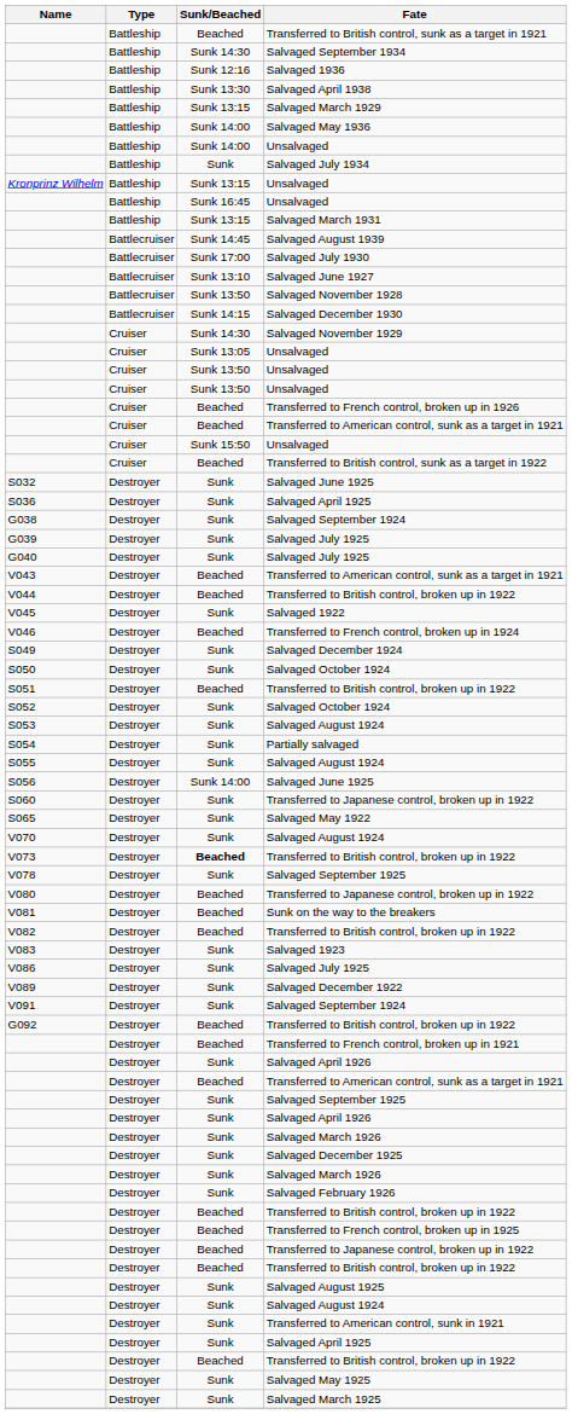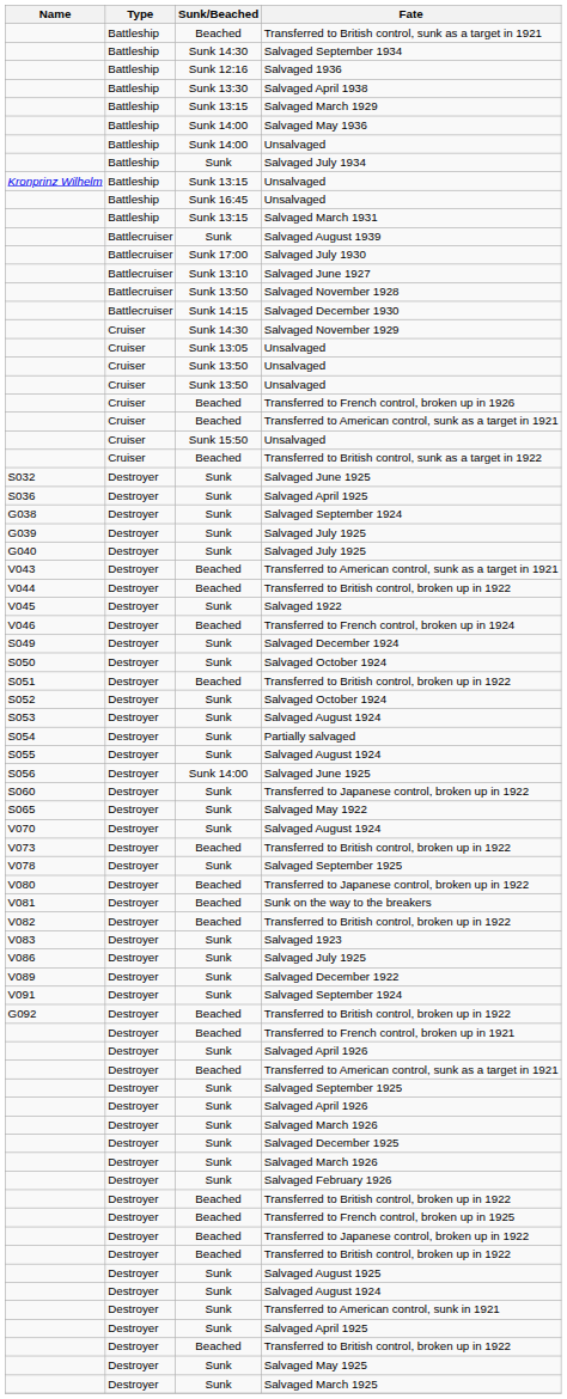Salvaged August 1939 | Sunk/Beached: Sunk 14:45 -> Sunk
V073 / Transferred to British control, broken up in 1922 | Sunk/Beached: bold -> normal
